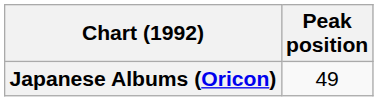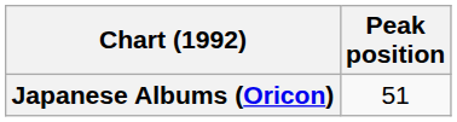Japanese Albums (Oricon) | Peak position: 49 -> 51
